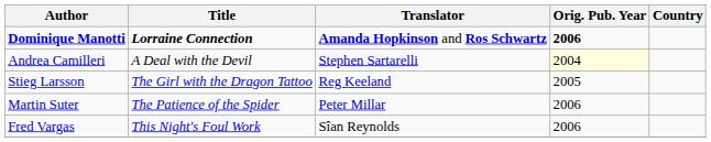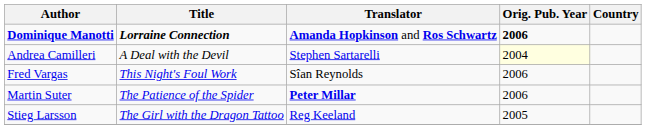rows swapped: Stieg Larsson <-> Fred Vargas
Martin Suter | Translator: normal -> bold
